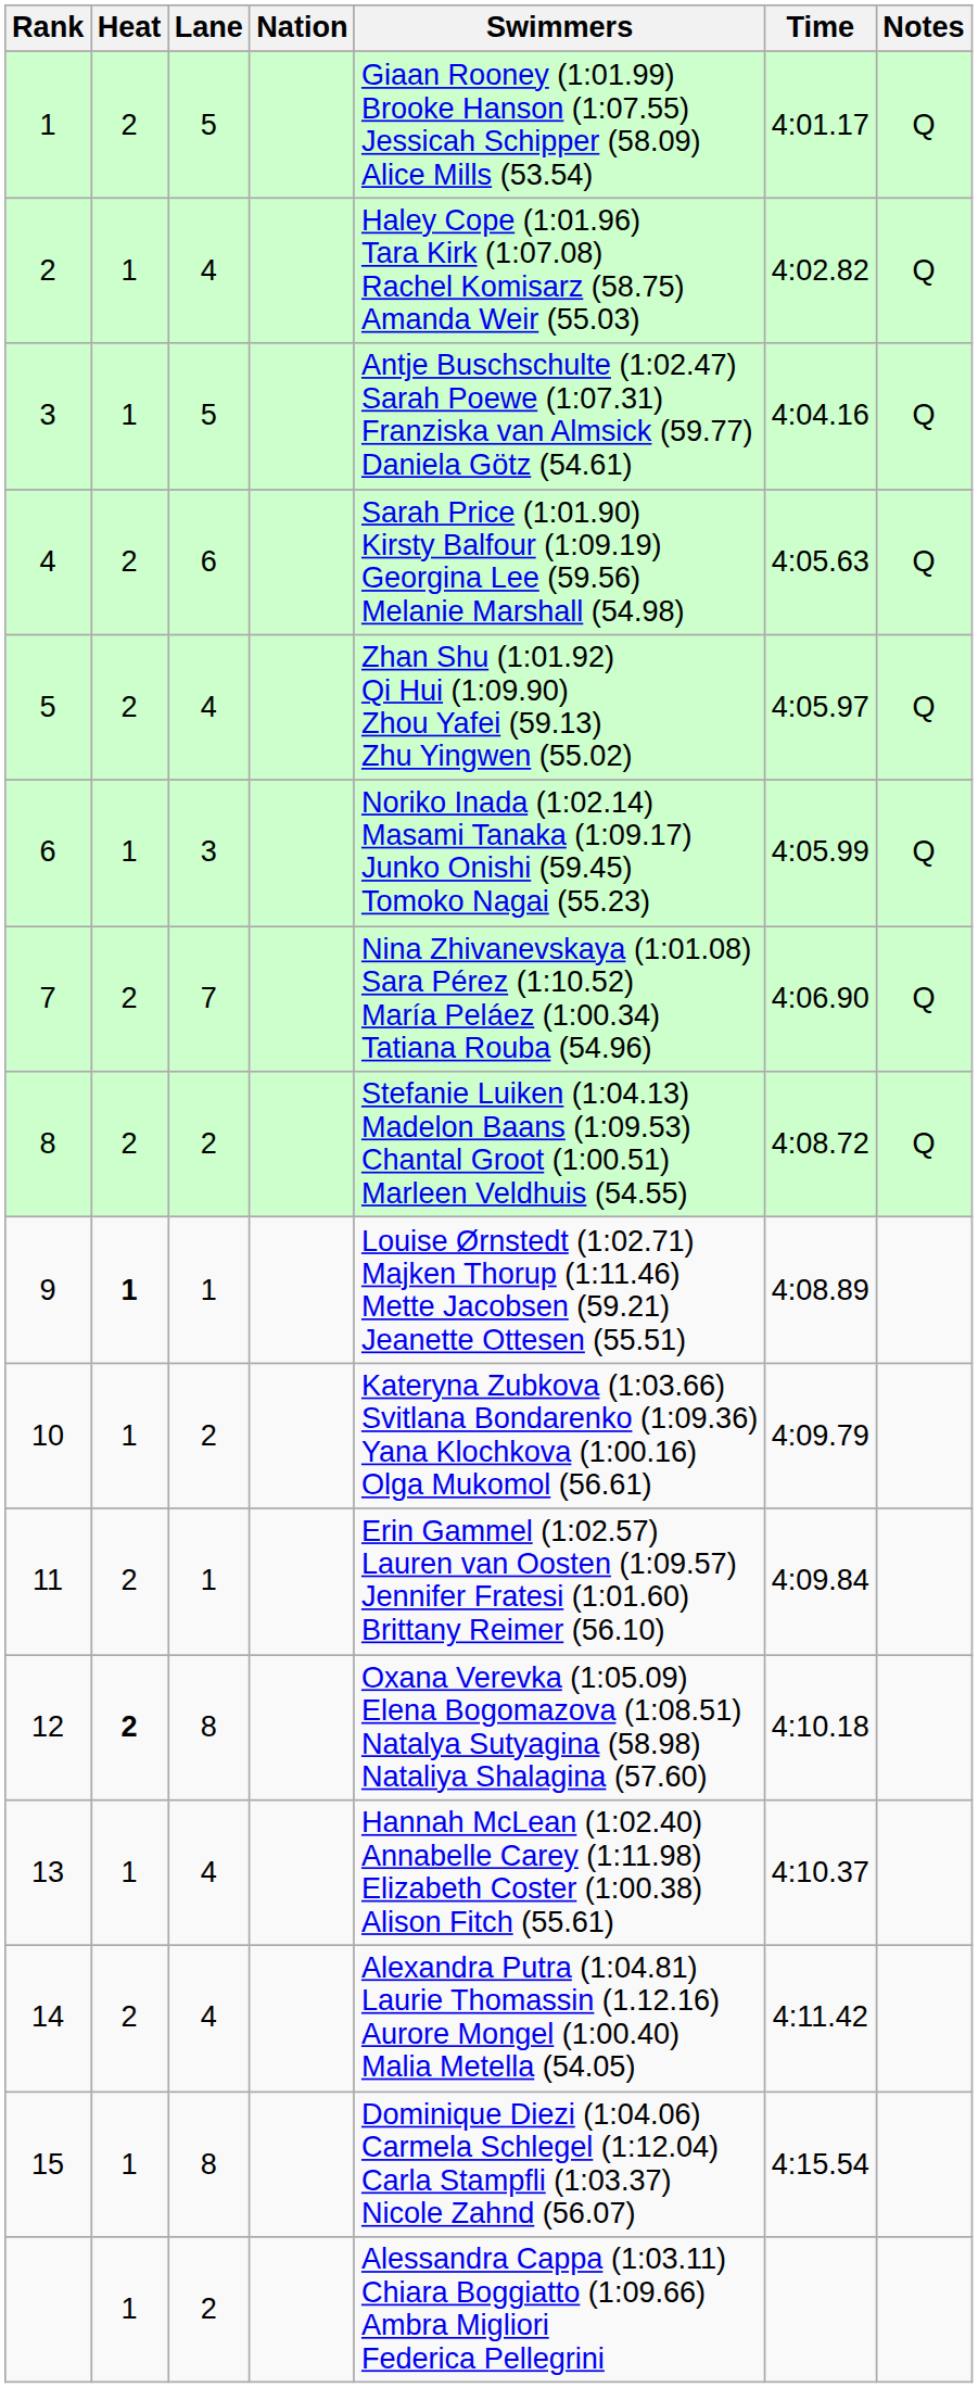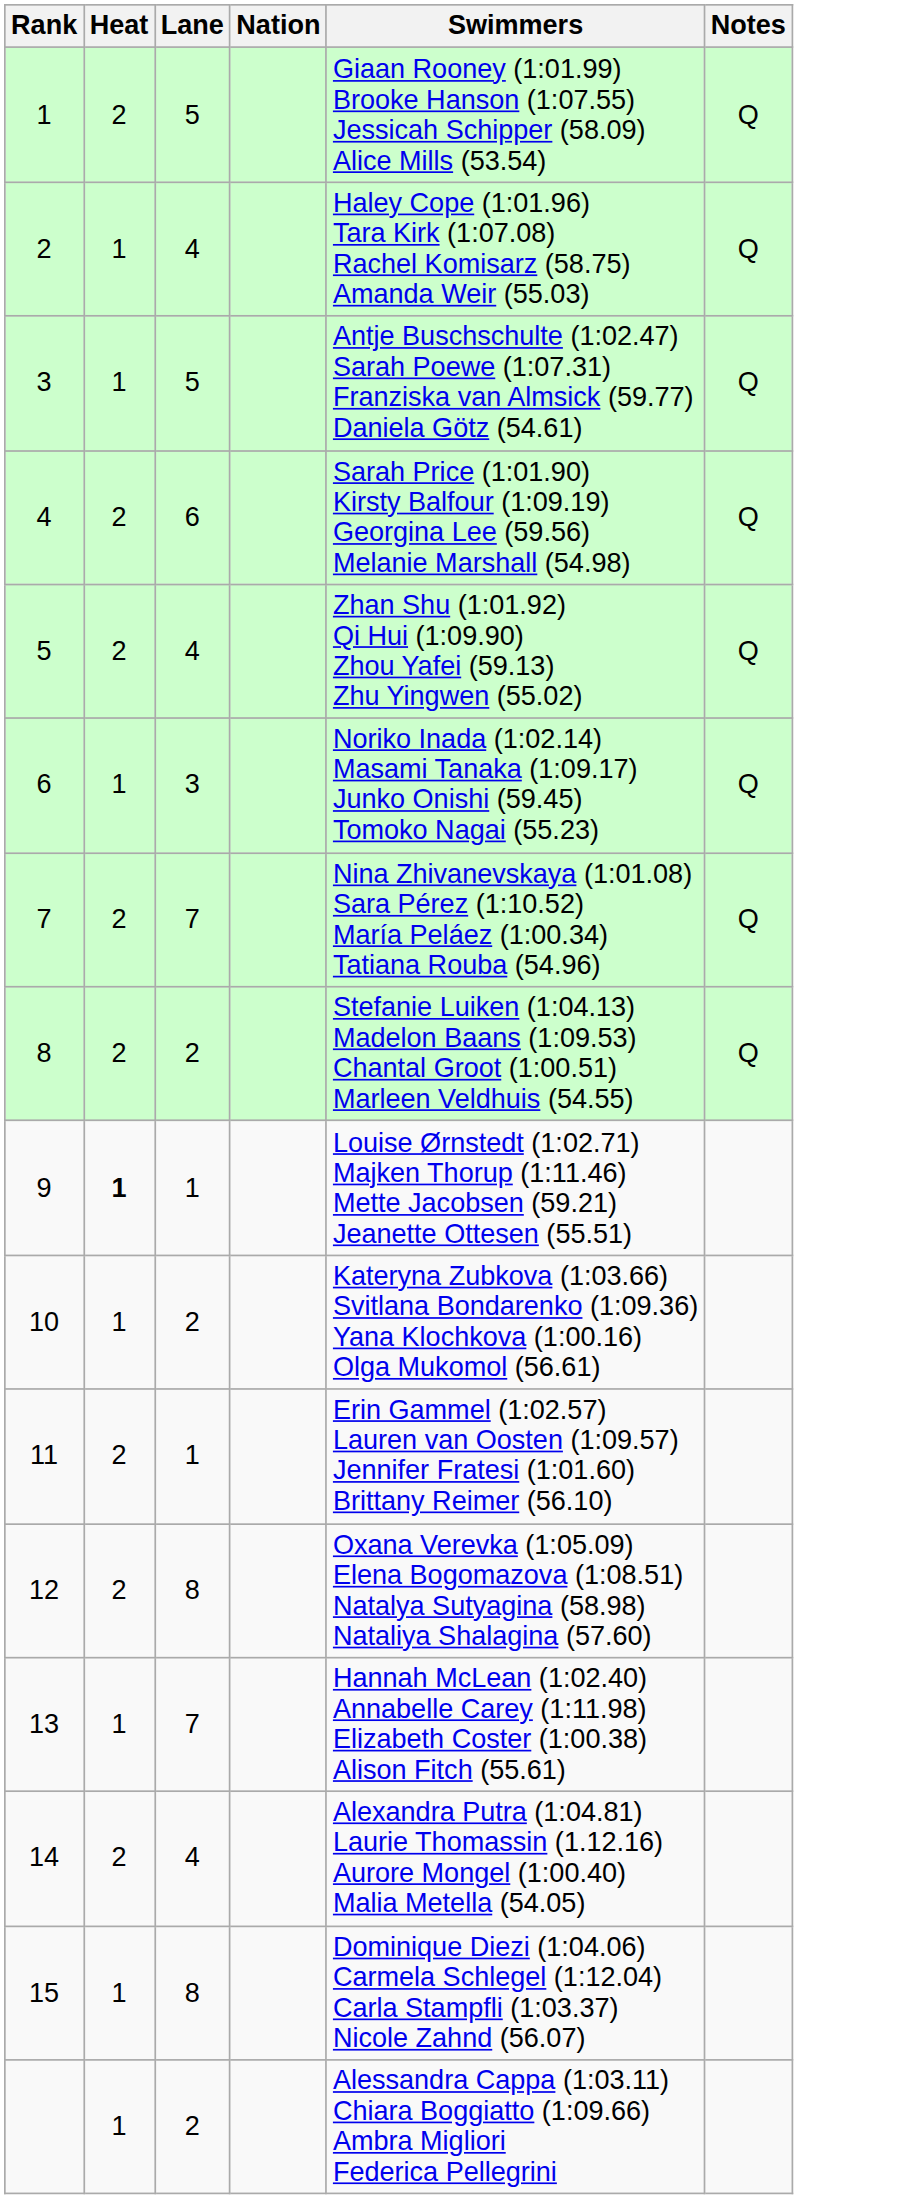- column: Time | 4:01.17 | 4:02.82 | 4:04.16 | 4:05.63 | 4:05.97 | 4:05.99 | 4:06.90 | 4:08.72 | 4:08.89 | 4:09.79 | 4:09.84 | 4:10.18 | 4:10.37 | 4:11.42 | 4:15.54
12 | Heat: bold -> normal
13 | Lane: 4 -> 7
